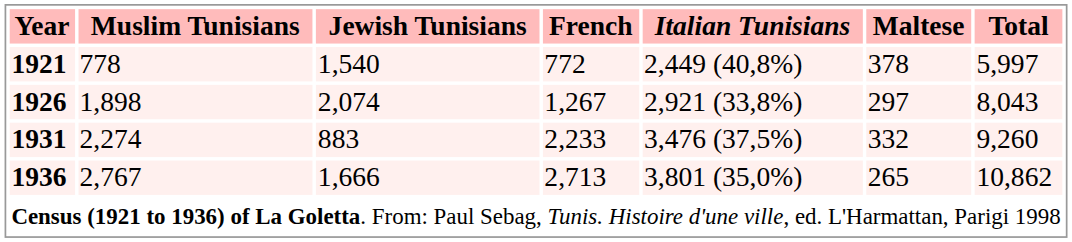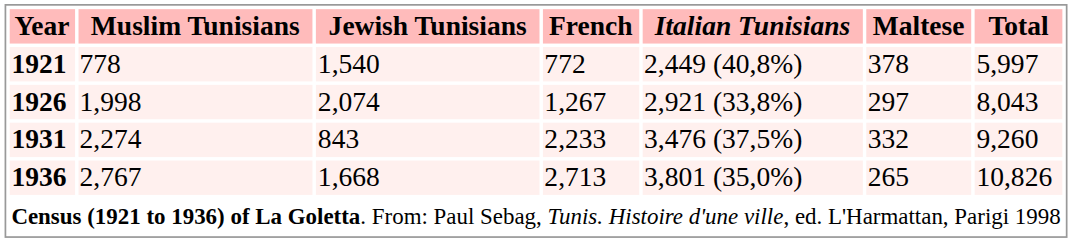1926 | Muslim Tunisians: 1,898 -> 1,998
1931 | Jewish Tunisians: 883 -> 843
1936 | Jewish Tunisians: 1,666 -> 1,668
1936 | Total: 10,862 -> 10,826
